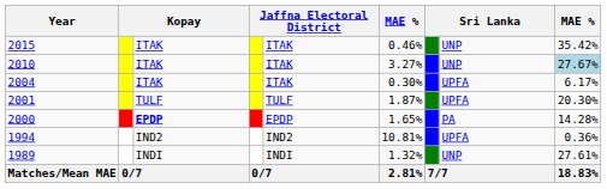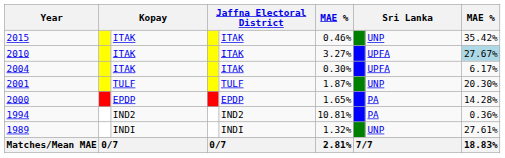2010 | column 8: UNP -> UPFA
2001 | column 8: UPFA -> UNP
2000 | column 3: bold -> normal
1994 | column 8: UPFA -> PA
